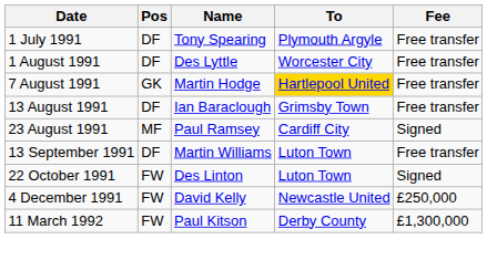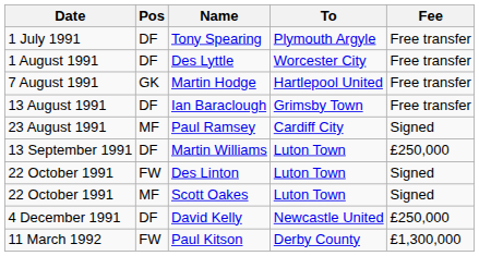Martin Hodge | To: gold background -> no background
Martin Williams | Fee: Free transfer -> £250,000
+ row: 22 October 1991 | MF | Scott Oakes | Luton Town | Signed
David Kelly | Pos: FW -> DF
